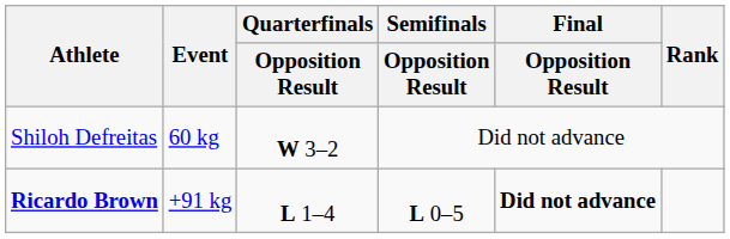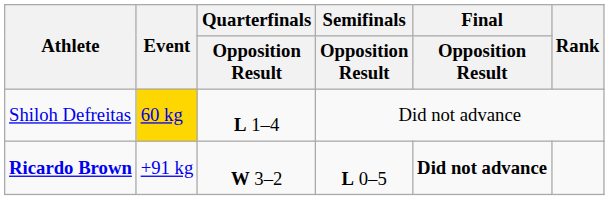Shiloh Defreitas | Event: no background -> gold background
Shiloh Defreitas | Quarterfinals / Opposition Result: W 3–2 -> L 1–4
Ricardo Brown | Quarterfinals / Opposition Result: L 1–4 -> W 3–2
